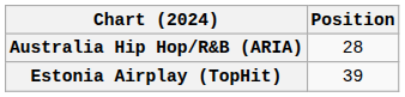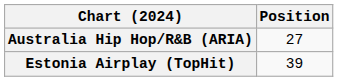Australia Hip Hop/R&B (ARIA) | Position: 28 -> 27
